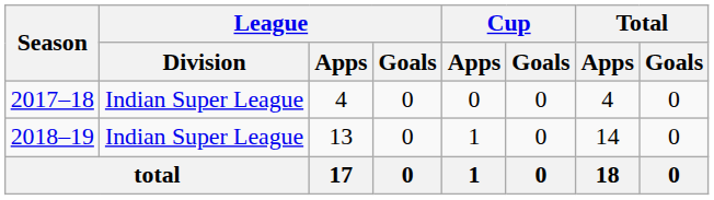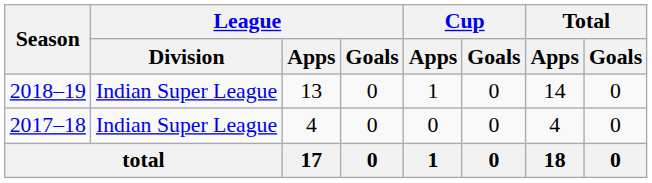rows swapped: 2017–18 <-> 2018–19
